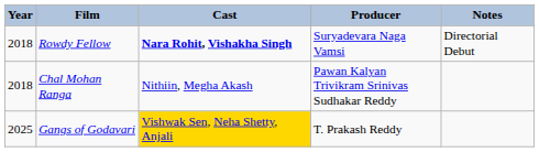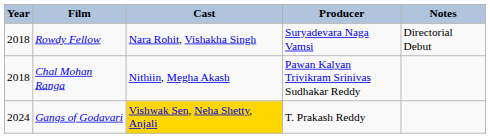Rowdy Fellow | Cast: bold -> normal
Gangs of Godavari | Year: 2025 -> 2024
